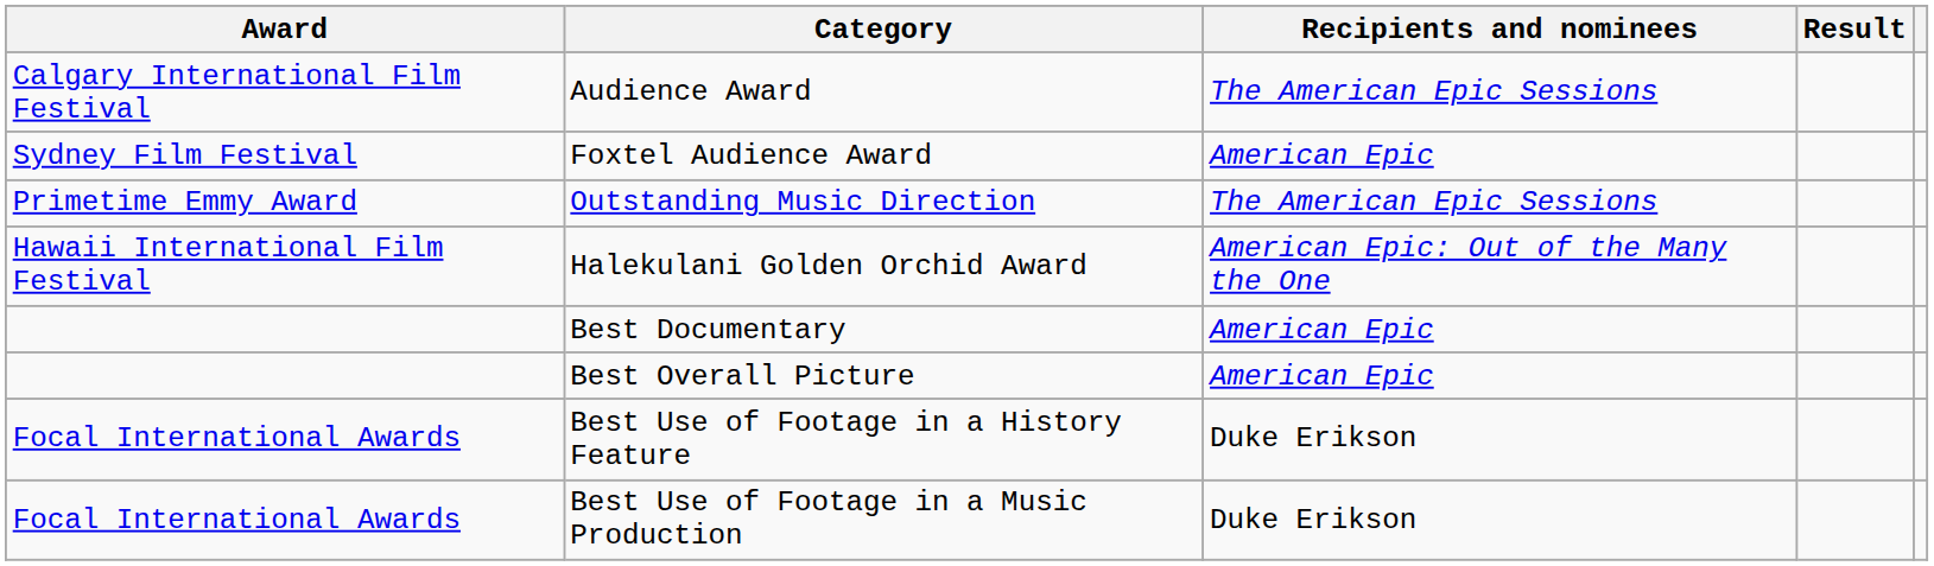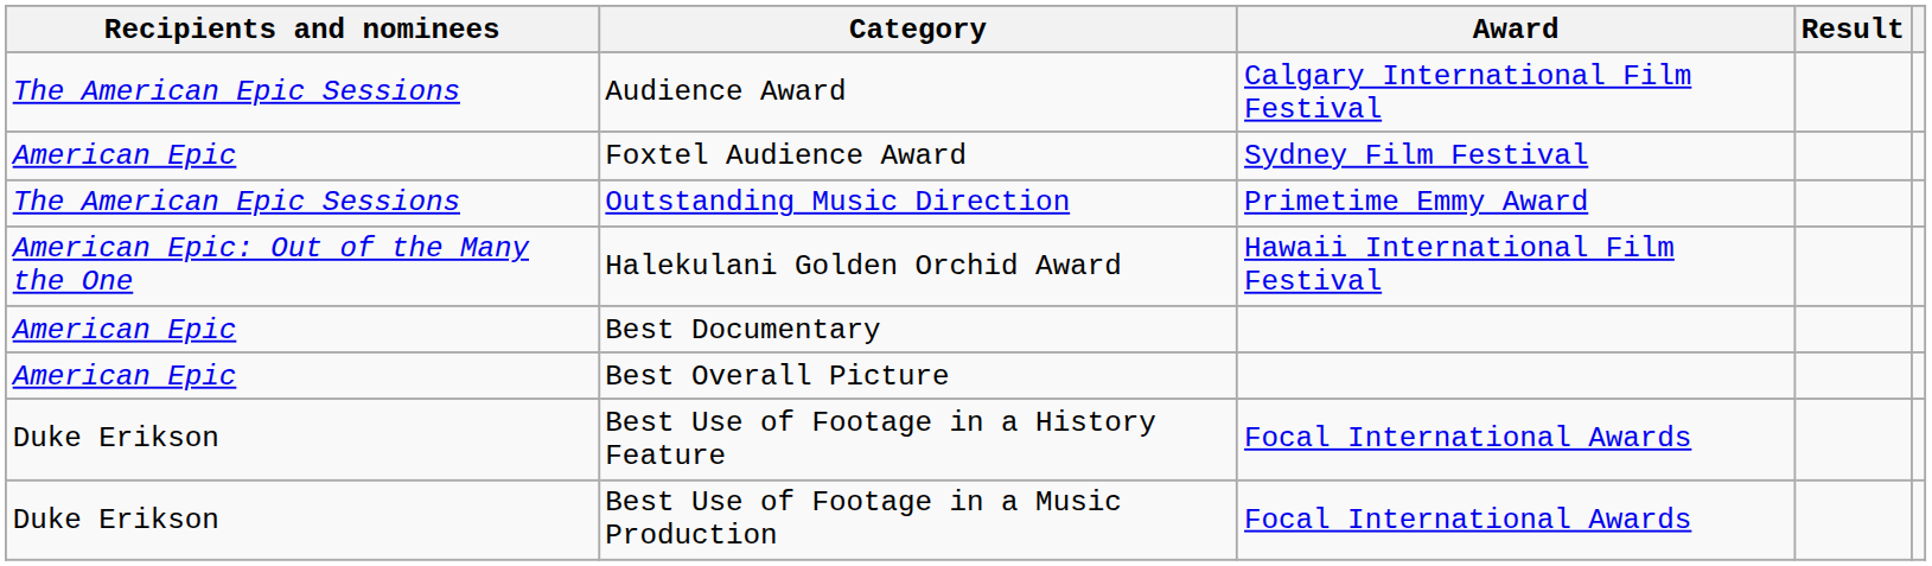columns swapped: Award <-> Recipients and nominees
